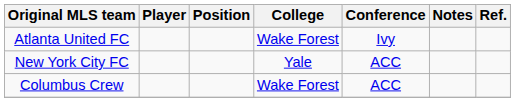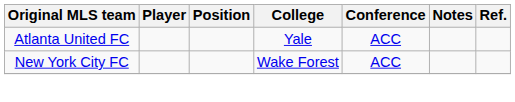Atlanta United FC | College: Wake Forest -> Yale
Atlanta United FC | Conference: Ivy -> ACC
New York City FC | College: Yale -> Wake Forest
- row: Columbus Crew | Wake Forest | ACC
